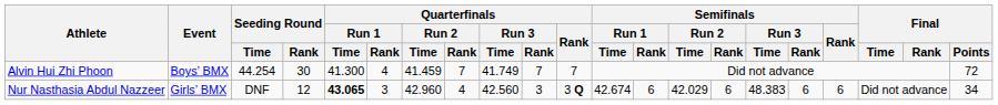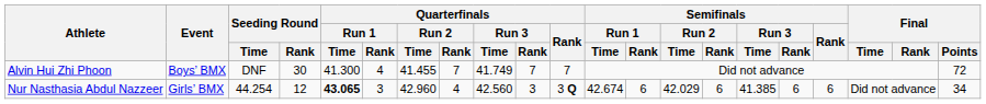Alvin Hui Zhi Phoon | Seeding Round / Time: 44.254 -> DNF
Alvin Hui Zhi Phoon | Quarterfinals / Run 2 / Time: 41.459 -> 41.455
Nur Nasthasia Abdul Nazzeer | Seeding Round / Time: DNF -> 44.254
Nur Nasthasia Abdul Nazzeer | Semifinals / Run 3 / Time: 48.383 -> 41.385
